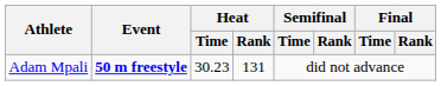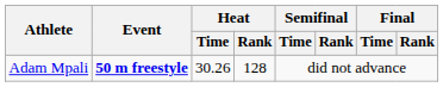Adam Mpali | Heat / Time: 30.23 -> 30.26
Adam Mpali | Heat / Rank: 131 -> 128
